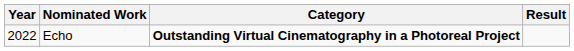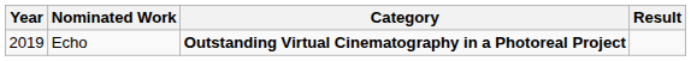Echo | Year: 2022 -> 2019
